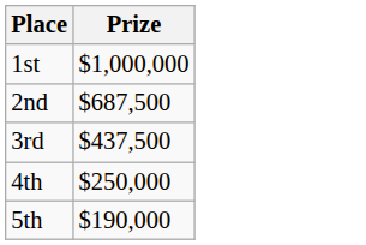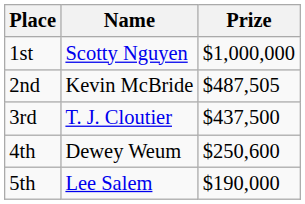+ column: Name | Scotty Nguyen | Kevin McBride | T. J. Cloutier | Dewey Weum | Lee Salem
2nd | Prize: $687,500 -> $487,505
4th | Prize: $250,000 -> $250,600
